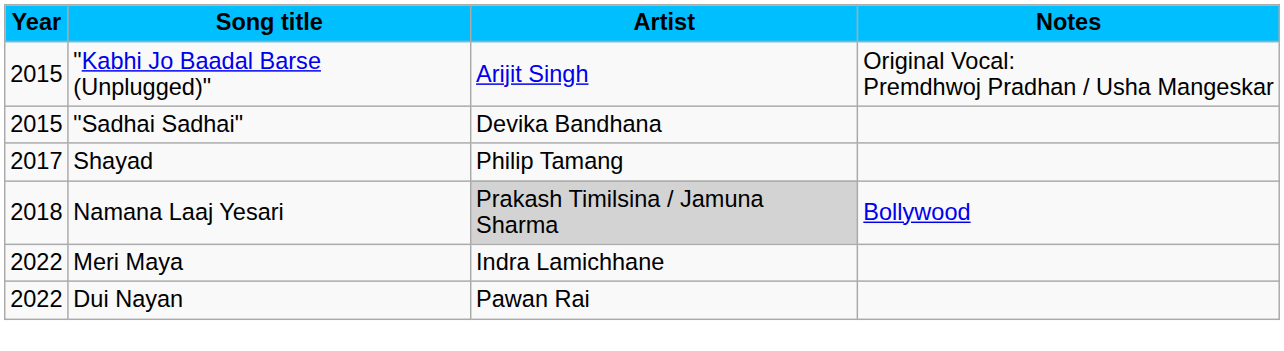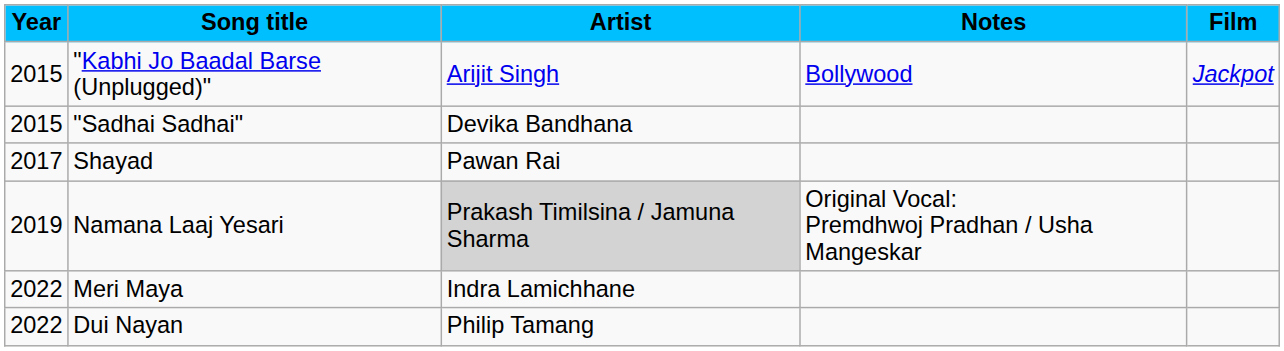+ column: Film | Jackpot
"Kabhi Jo Baadal Barse (Unplugged)" | Notes: Original Vocal: Premdhwoj Pradhan / Usha Mangeskar -> Bollywood
Shayad | Artist: Philip Tamang -> Pawan Rai
Namana Laaj Yesari | Year: 2018 -> 2019
Namana Laaj Yesari | Notes: Bollywood -> Original Vocal: Premdhwoj Pradhan / Usha Mangeskar
Dui Nayan | Artist: Pawan Rai -> Philip Tamang
